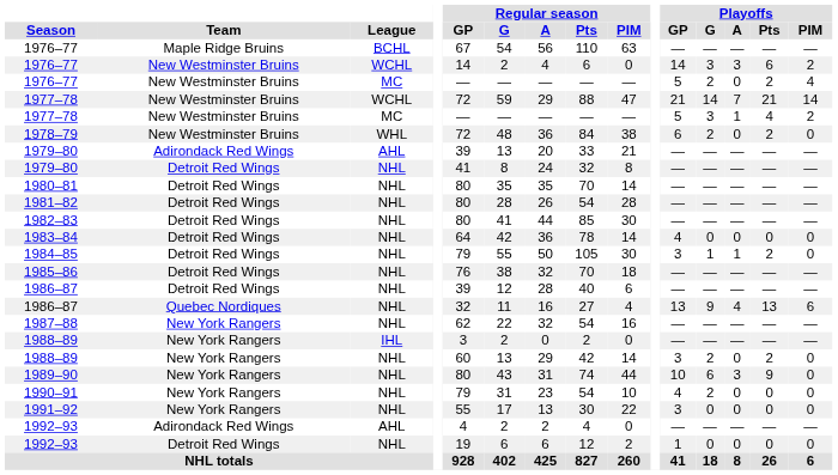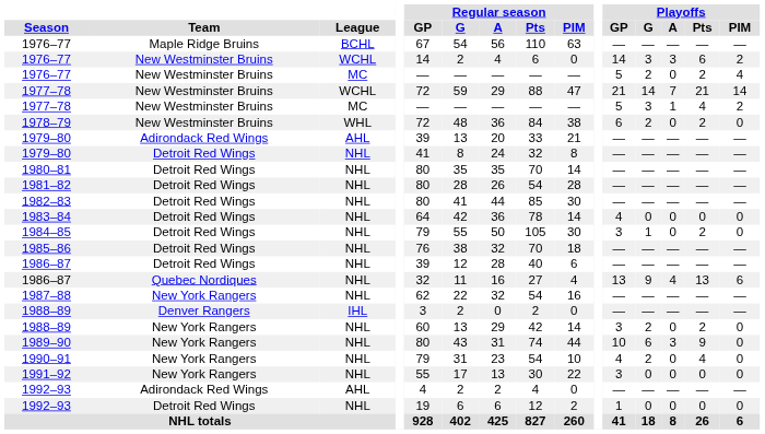1984–85 | Playoffs / A: 1 -> 0
1988–89 / IHL | Team: New York Rangers -> Denver Rangers
1990–91 | Playoffs / Pts: 0 -> 4
